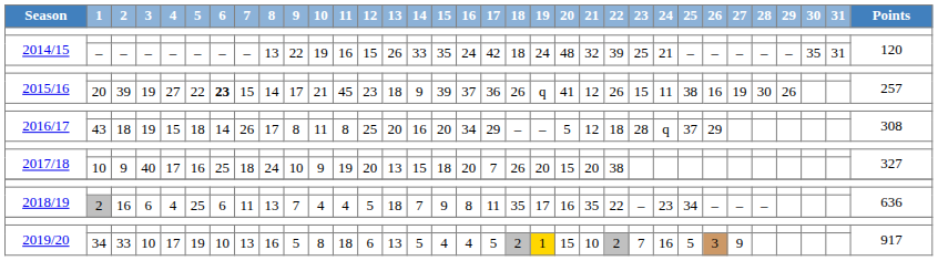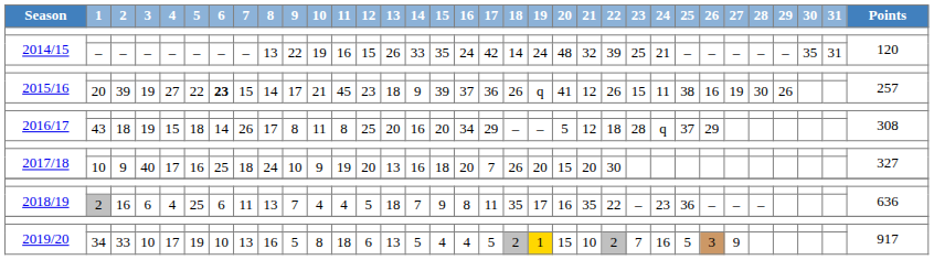2014/15 / – | 18: 18 -> 14
2017/18 / 10 | 14: 15 -> 16
2017/18 / 10 | 22: 38 -> 30
2018/19 / 2 | 25: 34 -> 36
